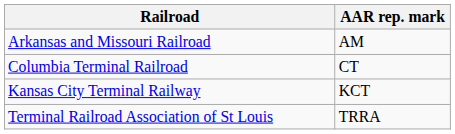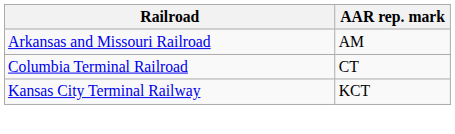- row: Terminal Railroad Association of St Louis | TRRA
